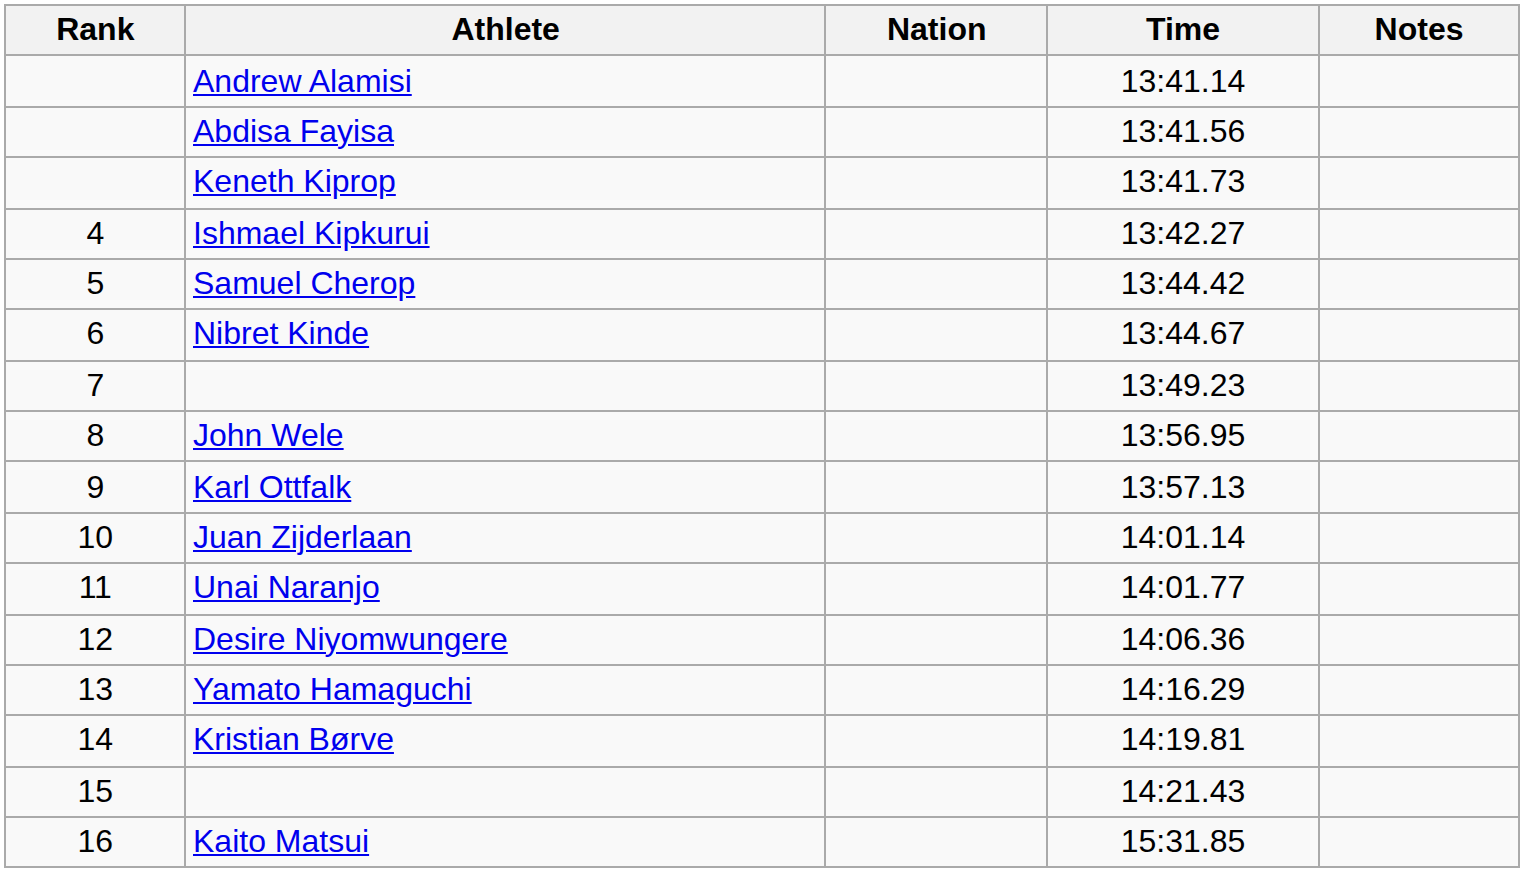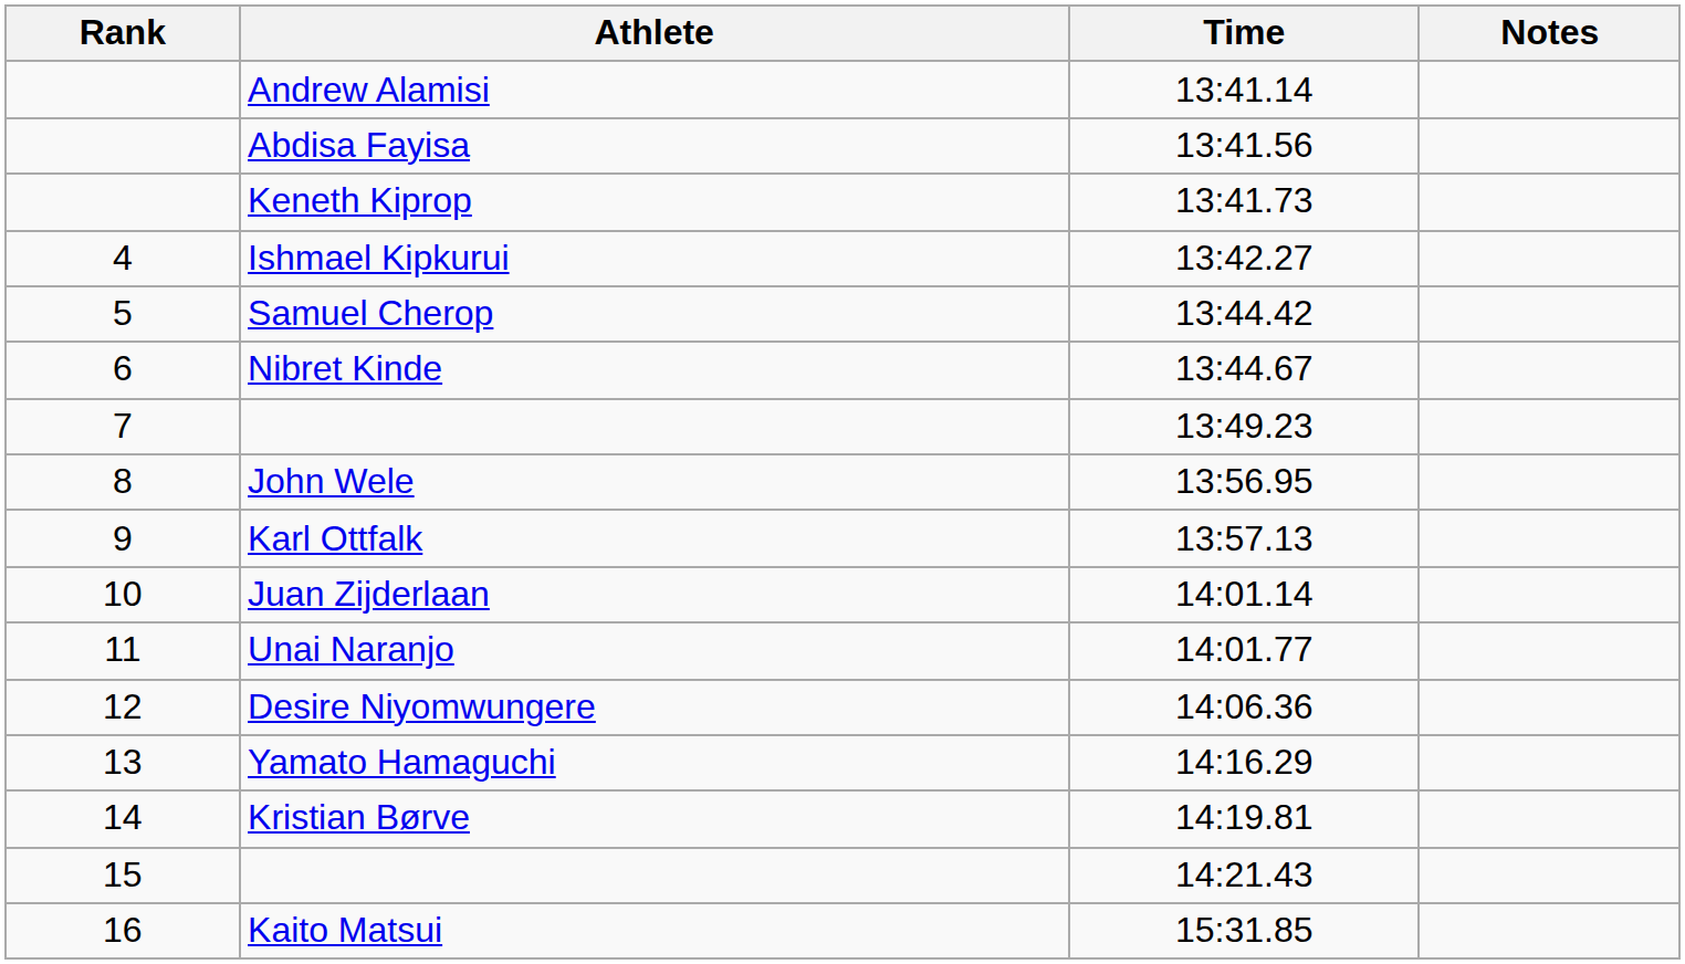- column: Nation
